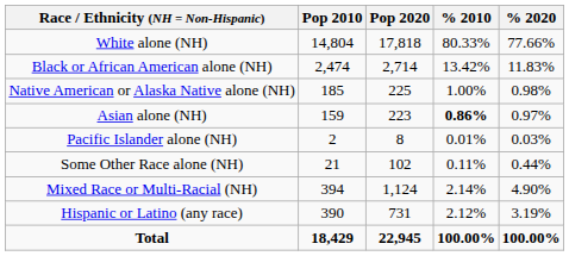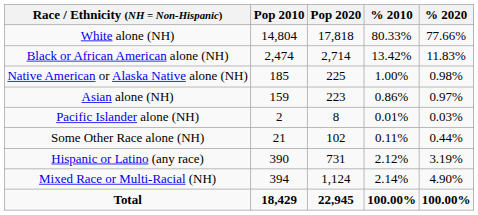Asian alone (NH) | % 2010: bold -> normal
rows swapped: Mixed Race or Multi-Racial (NH) <-> Hispanic or Latino (any race)
